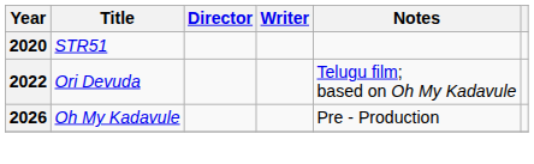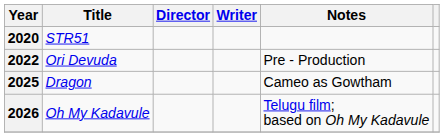2022 | Notes: Telugu film; based on Oh My Kadavule -> Pre - Production
+ row: 2025 | Dragon | Cameo as Gowtham
2026 | Notes: Pre - Production -> Telugu film; based on Oh My Kadavule
